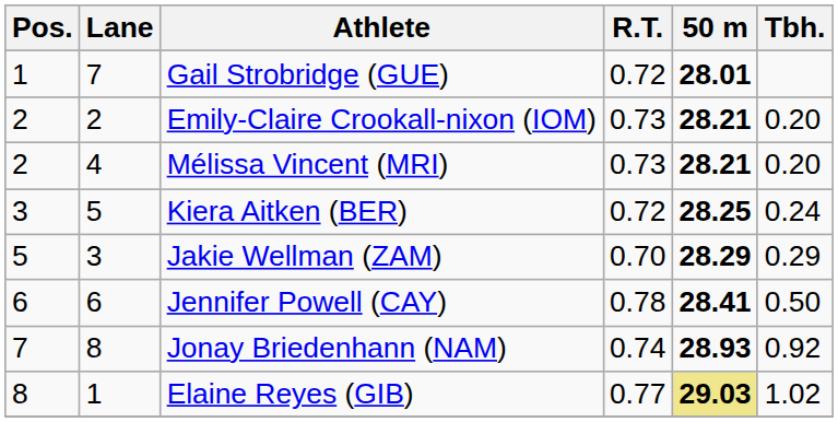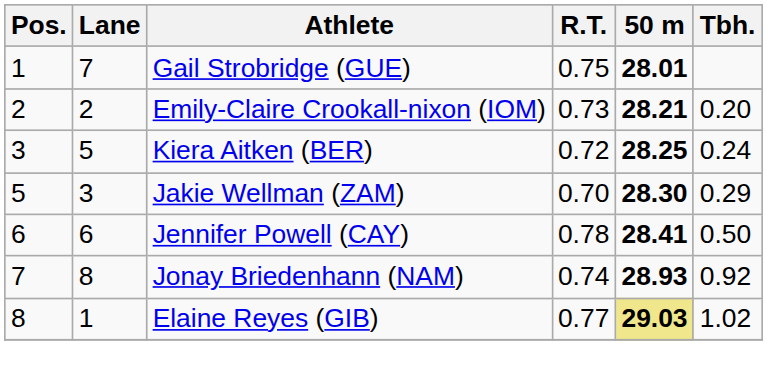Gail Strobridge (GUE) | R.T.: 0.72 -> 0.75
- row: 2 | 4 | Mélissa Vincent (MRI) | 0.73 | 28.21 | 0.20
Jakie Wellman (ZAM) | 50 m: 28.29 -> 28.30
